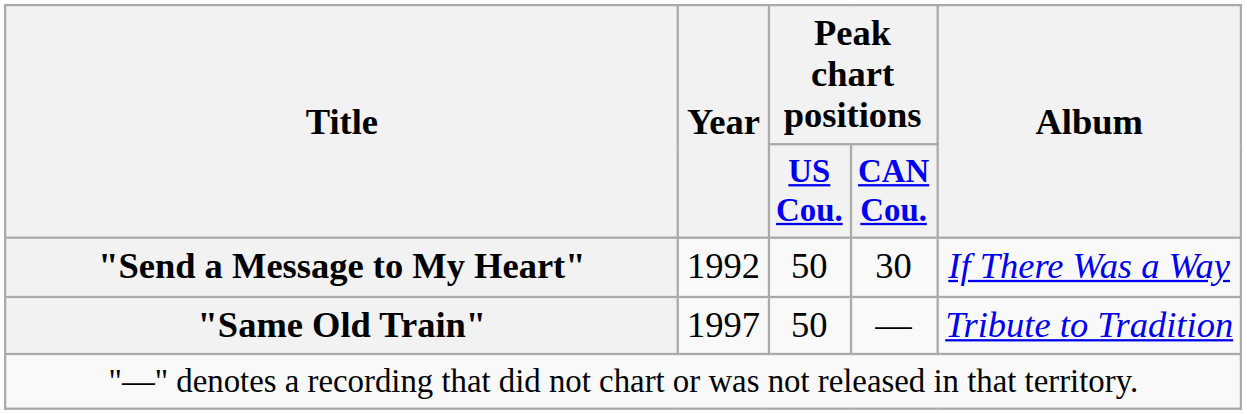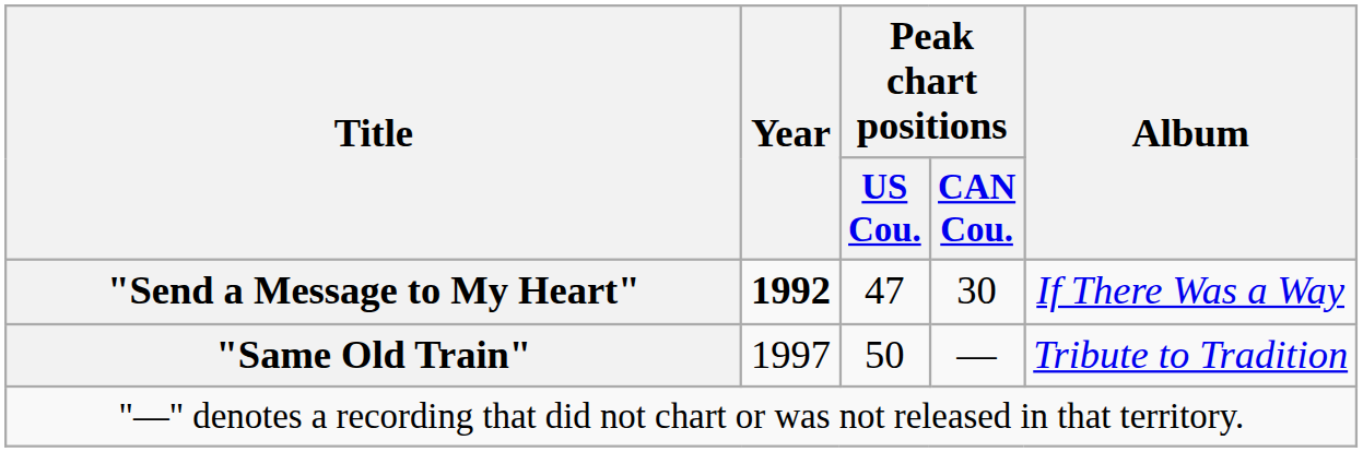"Send a Message to My Heart" | Year: normal -> bold
"Send a Message to My Heart" | Peak chart positions / US Cou.: 50 -> 47
